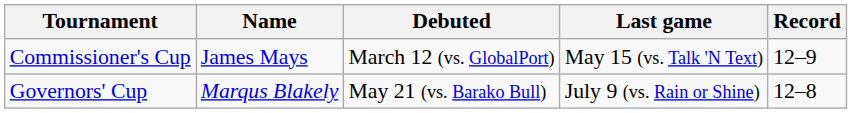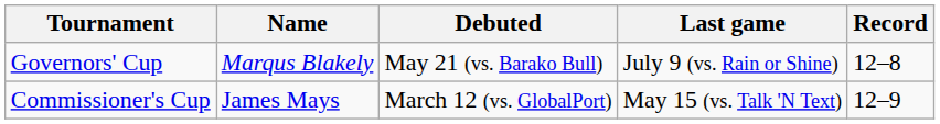rows swapped: Commissioner's Cup <-> Governors' Cup
